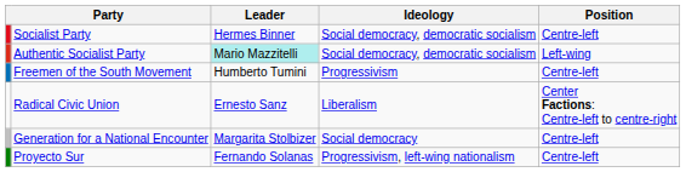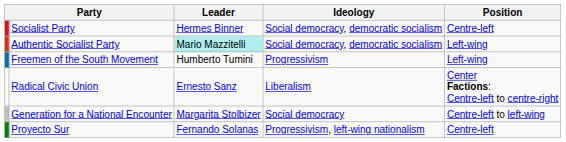Freemen of the South Movement | Position: Centre-left -> Left-wing
Generation for a National Encounter | Position: Centre-left -> Centre-left to left-wing
